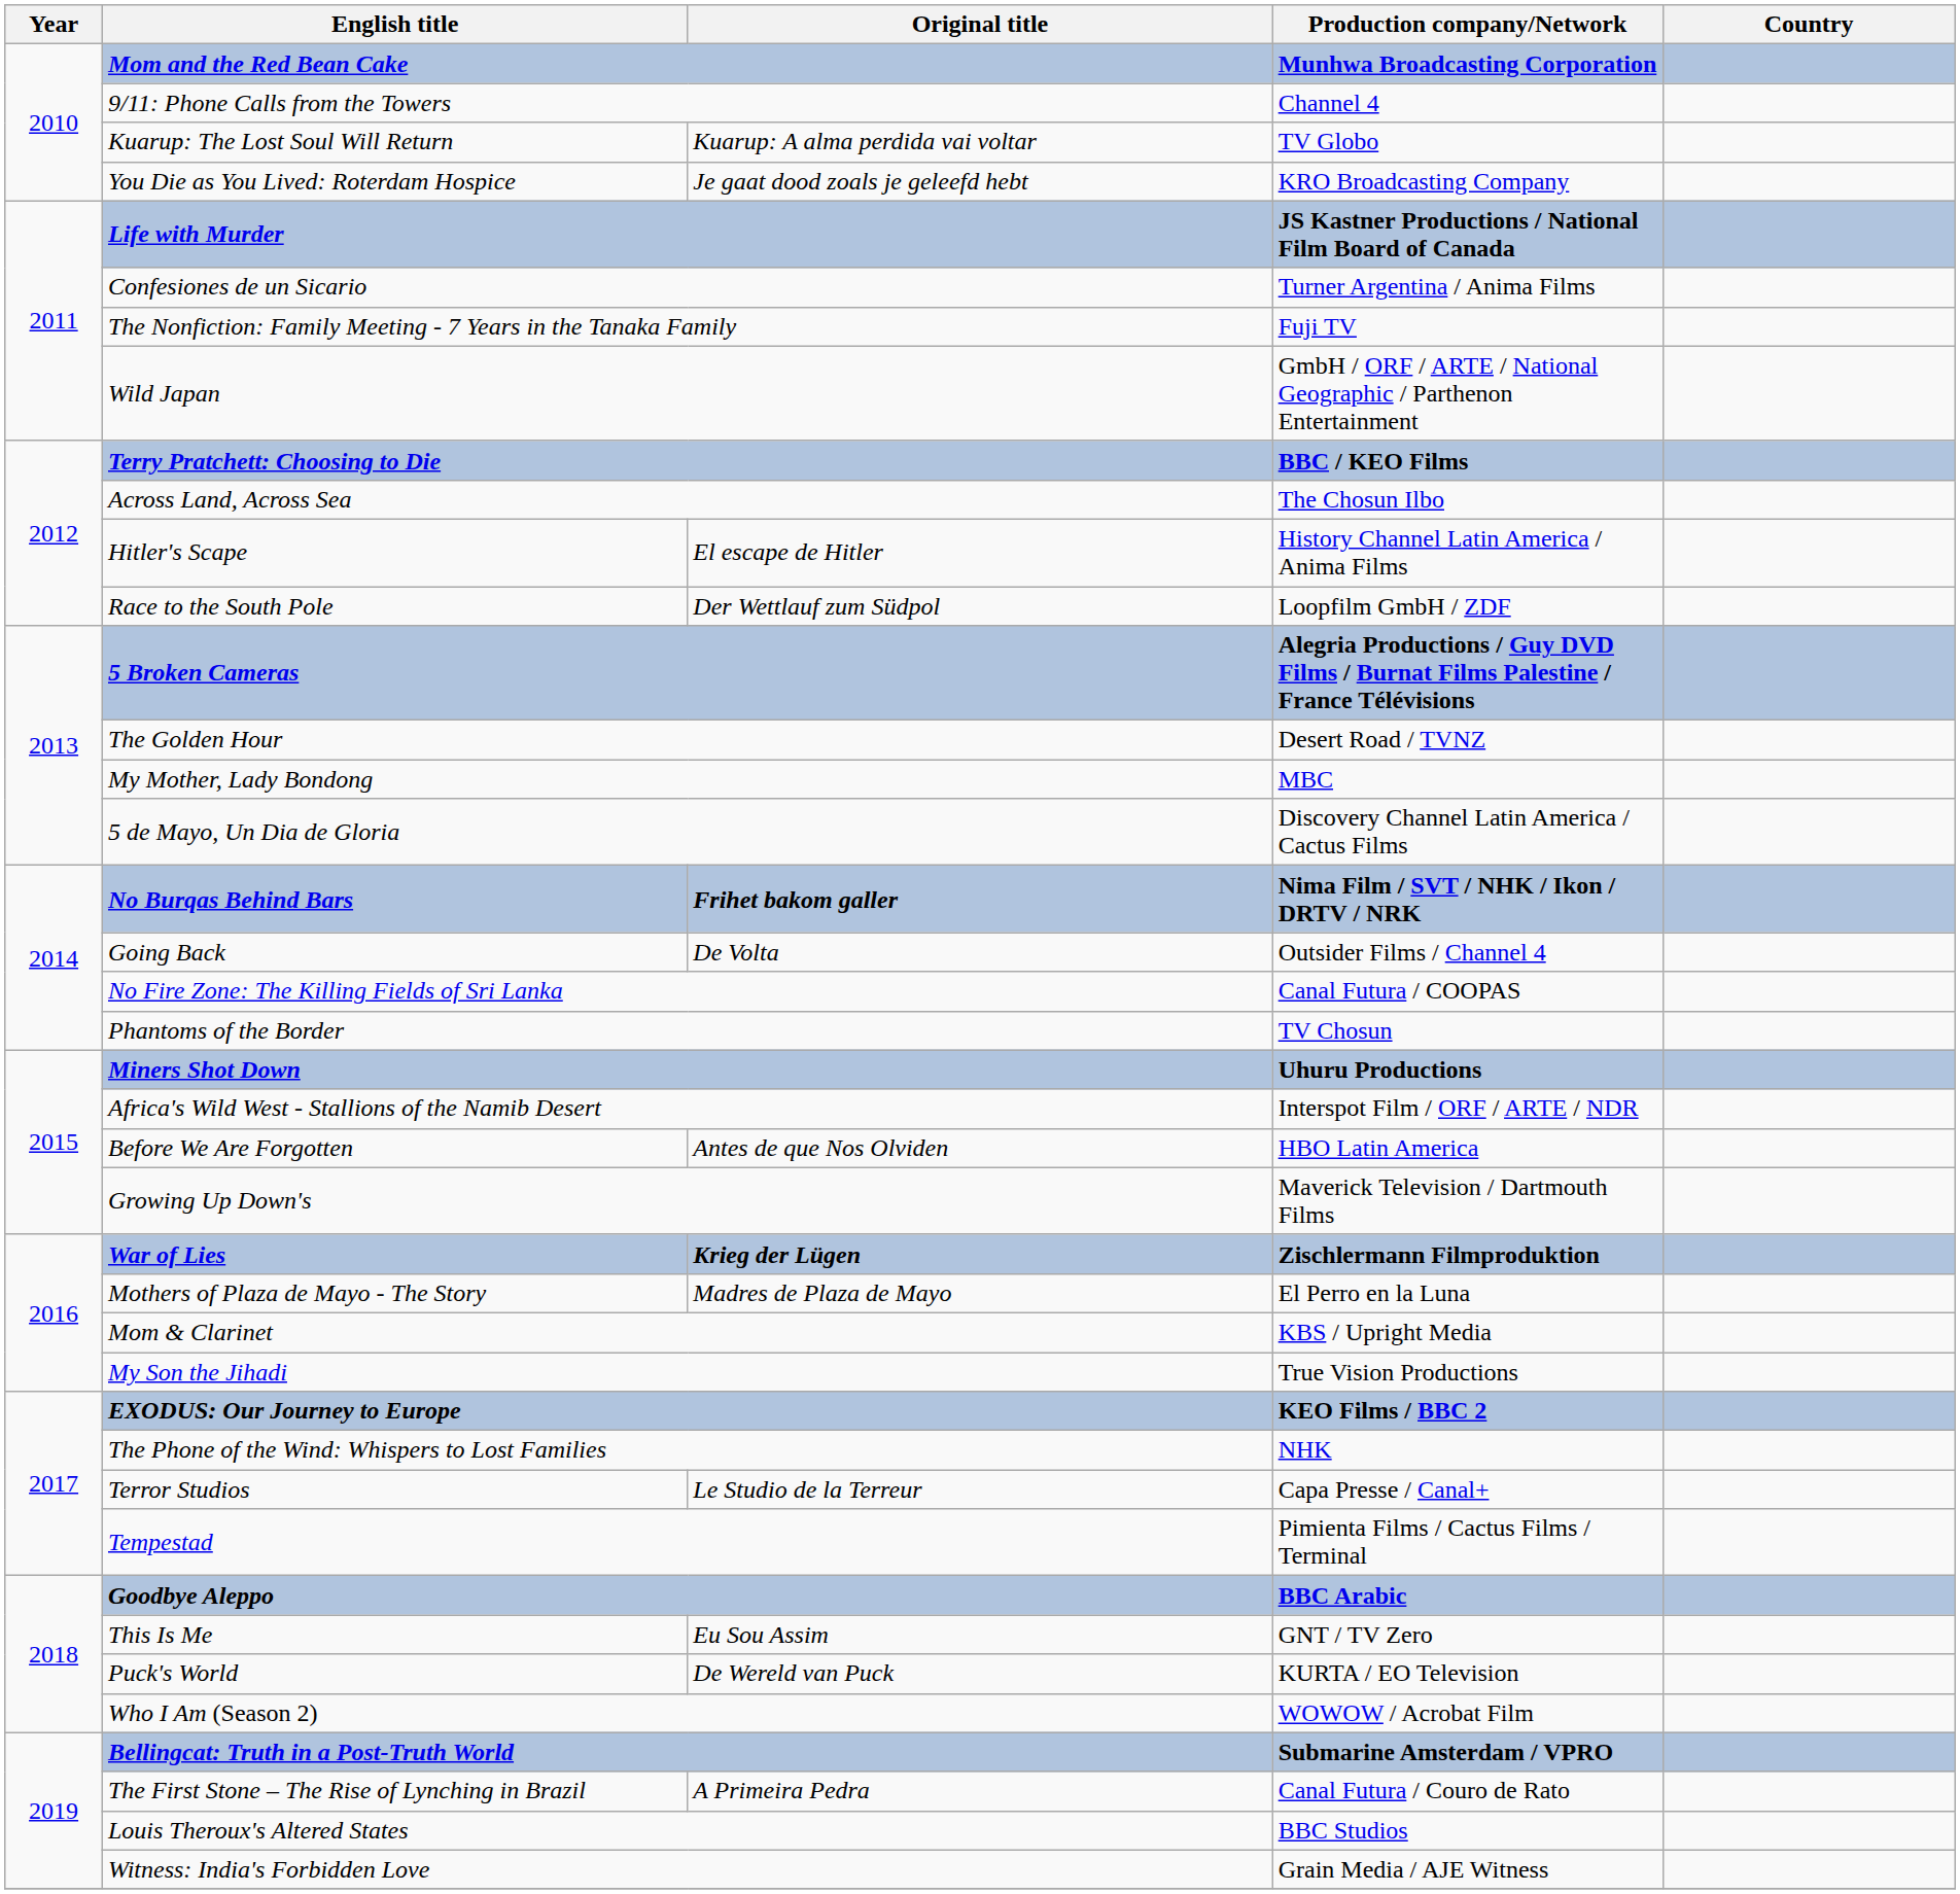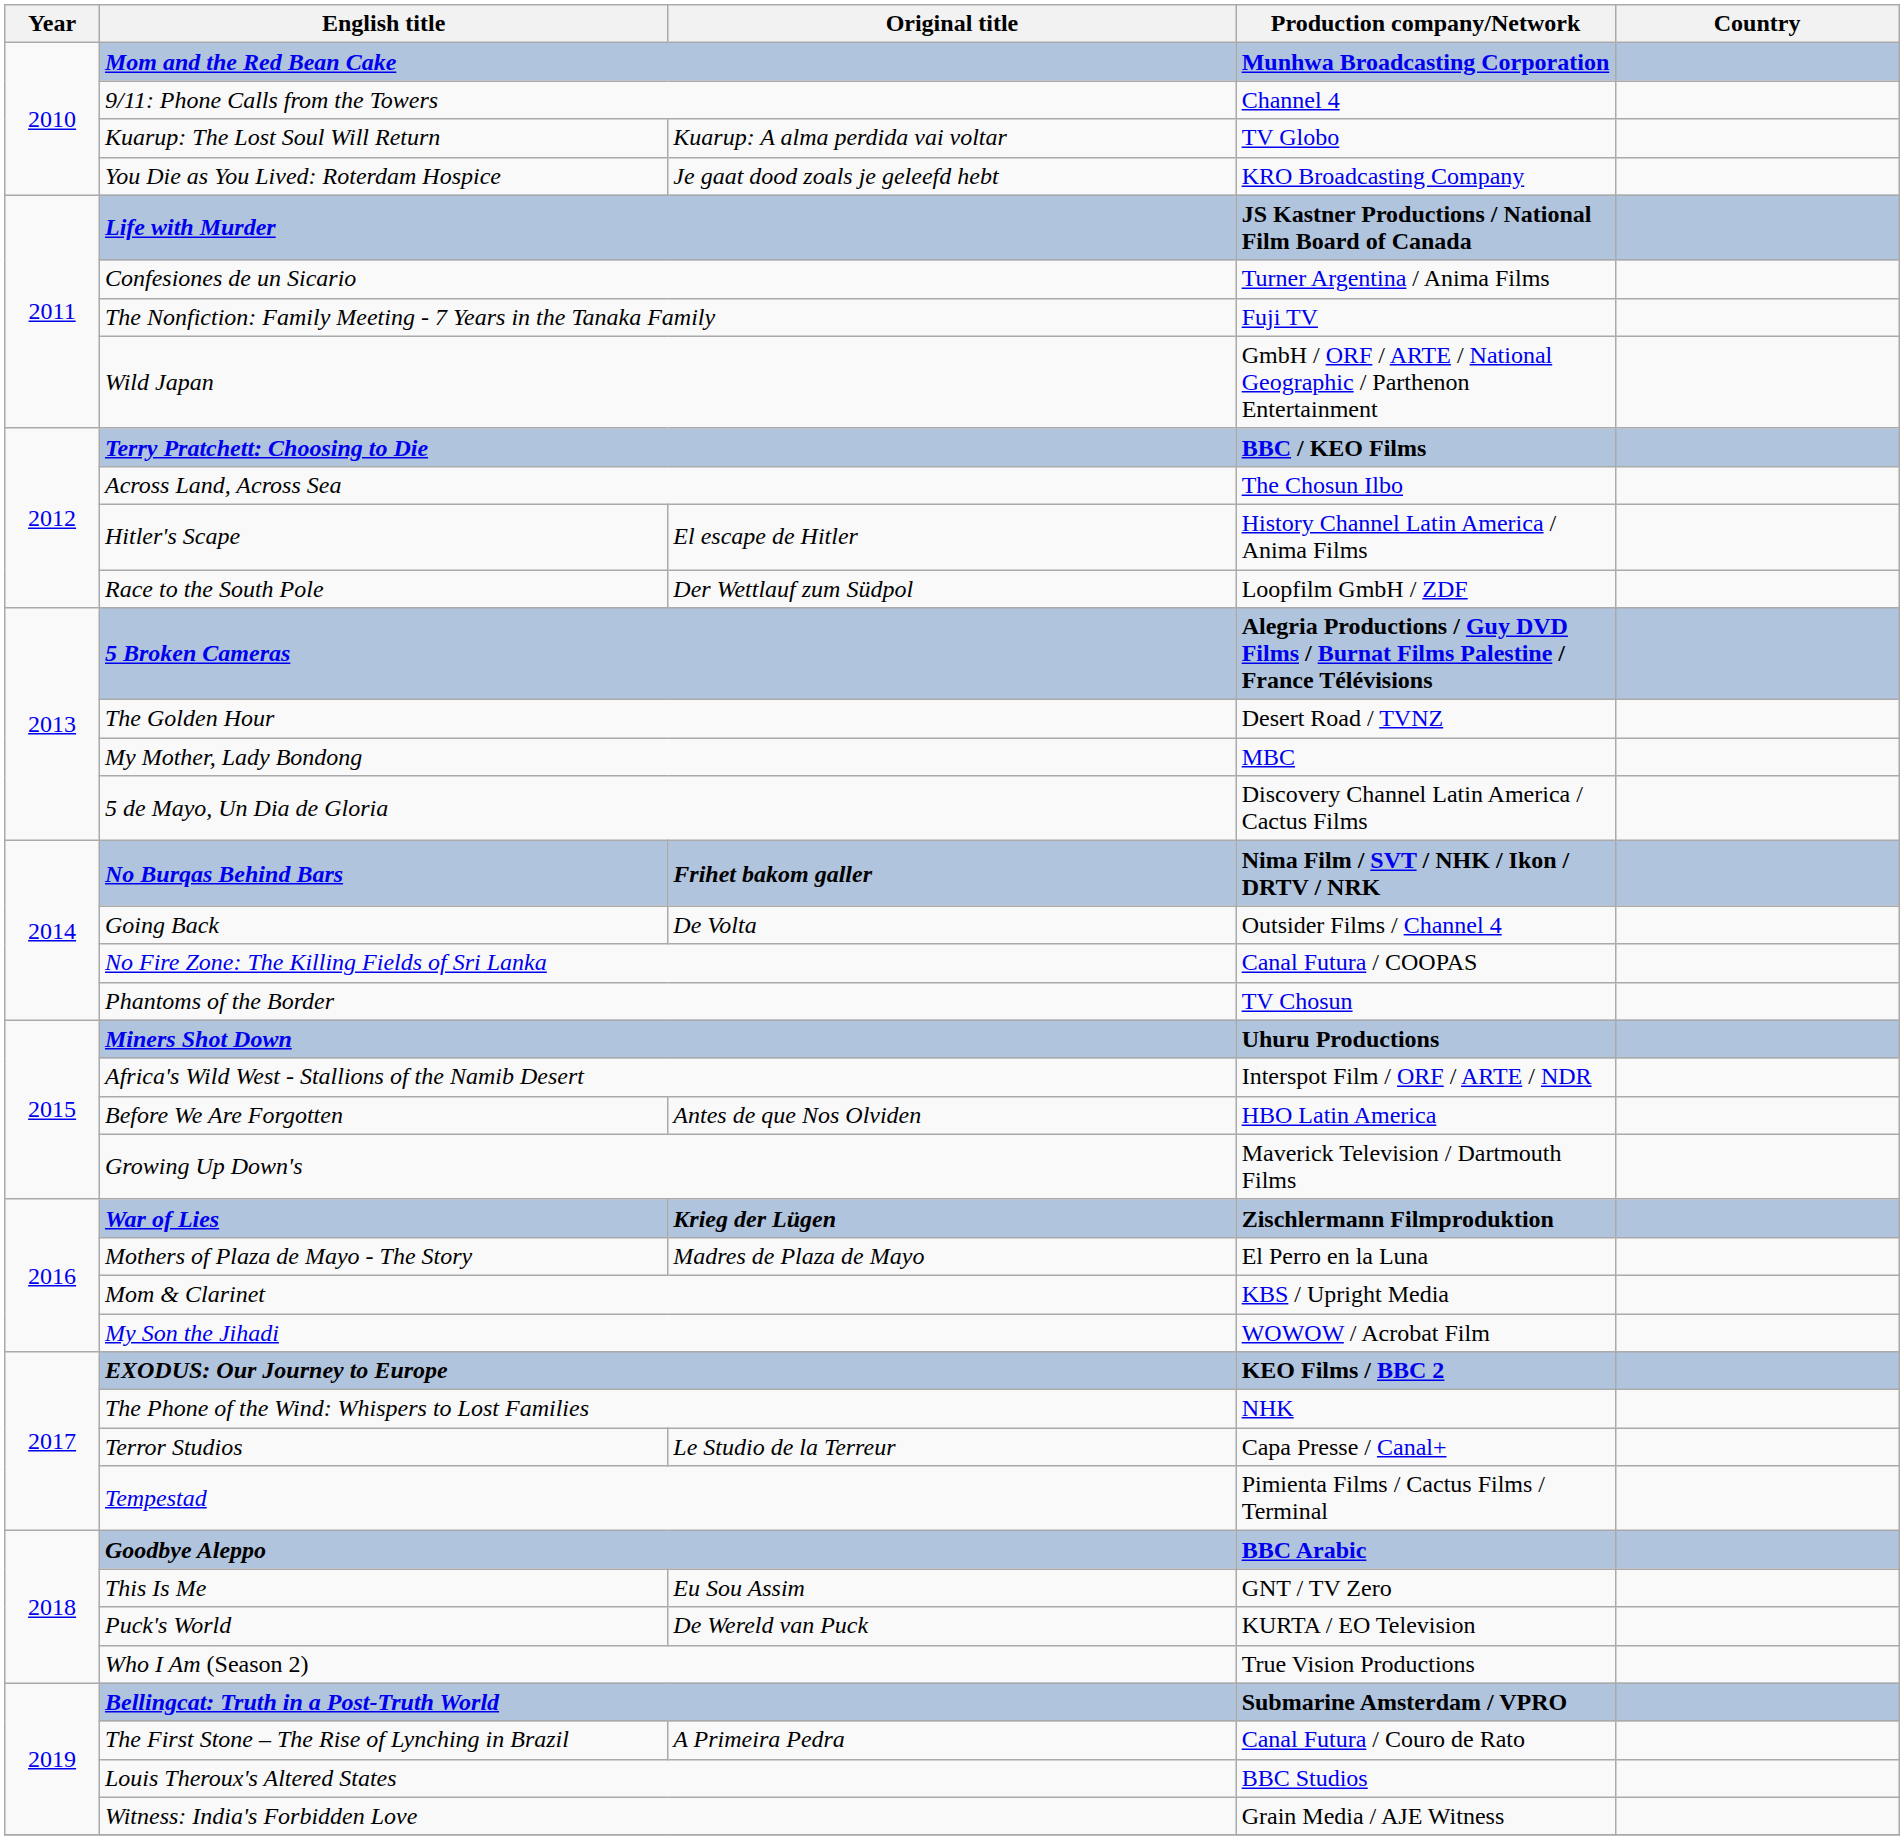My Son the Jihadi | Production company/Network: True Vision Productions -> WOWOW / Acrobat Film
Who I Am (Season 2) | Production company/Network: WOWOW / Acrobat Film -> True Vision Productions
